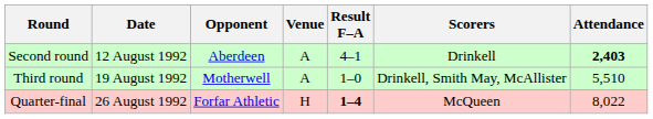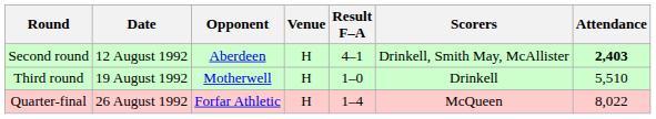Second round | Venue: A -> H
Second round | Scorers: Drinkell -> Drinkell, Smith May, McAllister
Third round | Venue: A -> H
Third round | Scorers: Drinkell, Smith May, McAllister -> Drinkell
Quarter-final | Result F–A: bold -> normal
